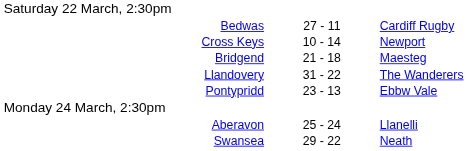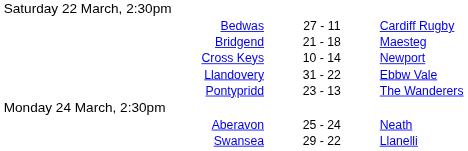rows swapped: Bridgend <-> Cross Keys
Llandovery | column 3: The Wanderers -> Ebbw Vale
Pontypridd | column 3: Ebbw Vale -> The Wanderers
Aberavon | column 3: Llanelli -> Neath
Swansea | column 3: Neath -> Llanelli
